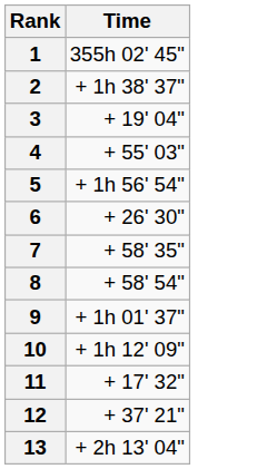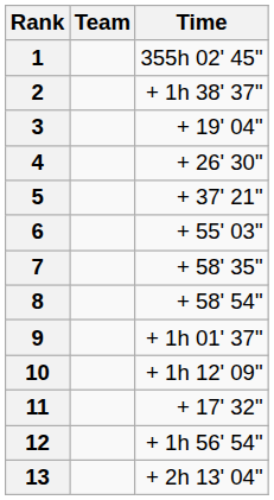+ column: Team
4 | Time: + 55' 03" -> + 26' 30"
5 | Time: + 1h 56' 54" -> + 37' 21"
6 | Time: + 26' 30" -> + 55' 03"
12 | Time: + 37' 21" -> + 1h 56' 54"
